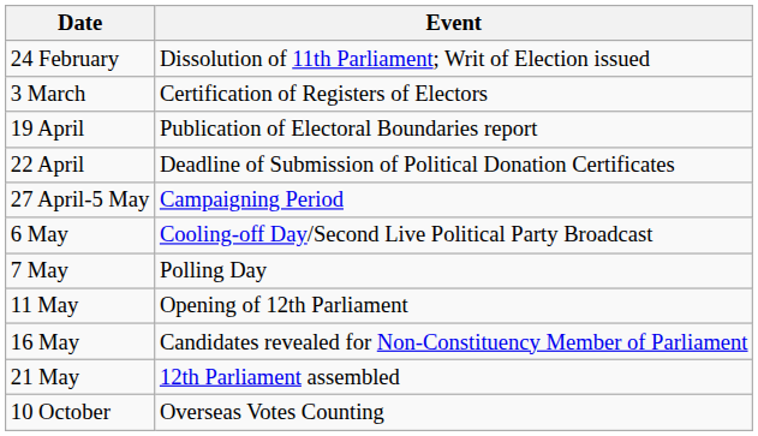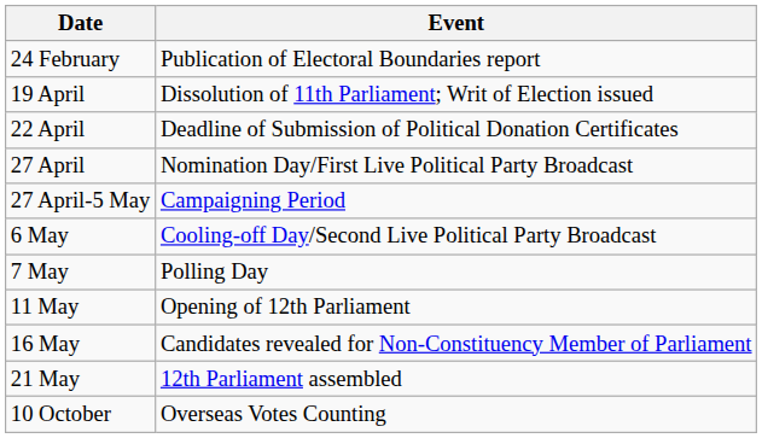24 February | Event: Dissolution of 11th Parliament; Writ of Election issued -> Publication of Electoral Boundaries report
- row: 3 March | Certification of Registers of Electors
19 April | Event: Publication of Electoral Boundaries report -> Dissolution of 11th Parliament; Writ of Election issued
+ row: 27 April | Nomination Day/First Live Political Party Broadcast
